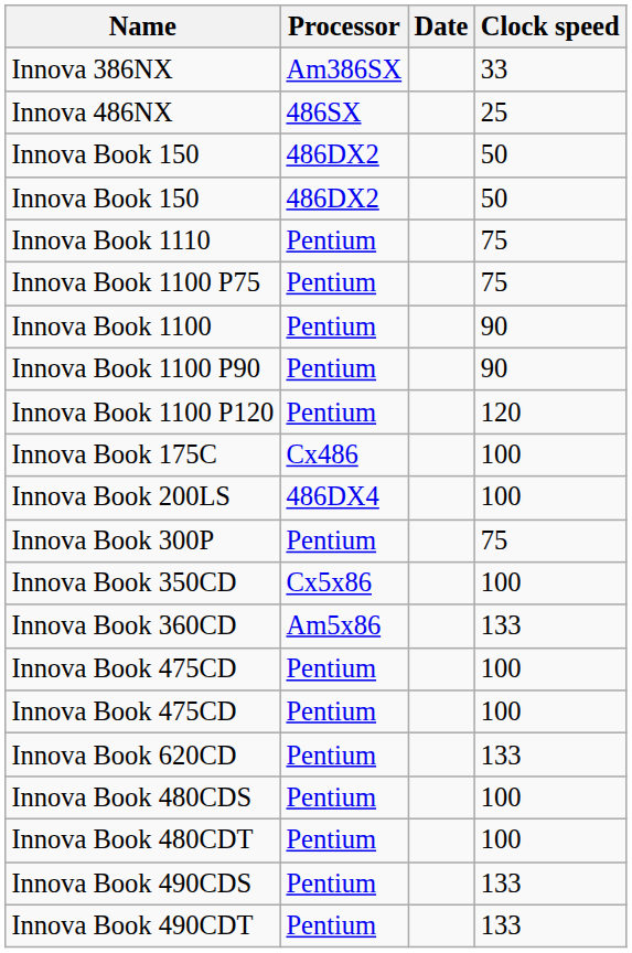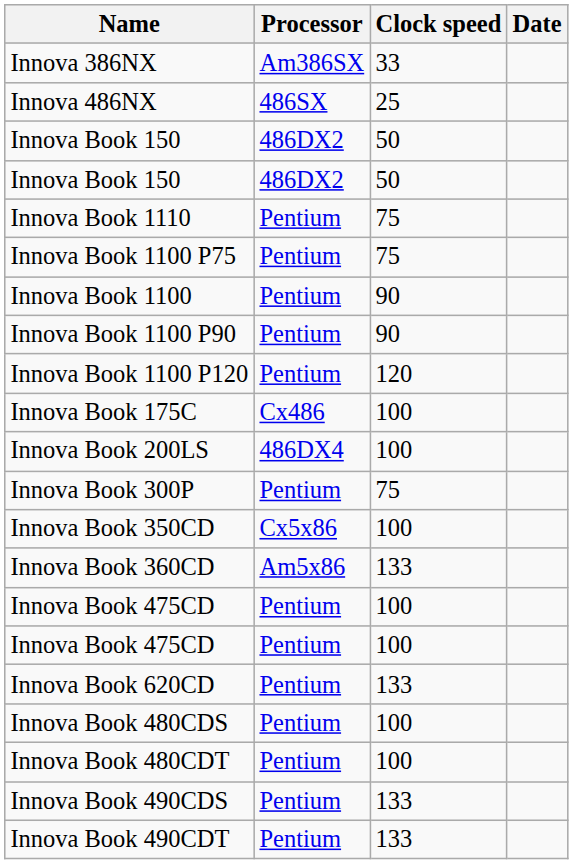columns swapped: Clock speed <-> Date
